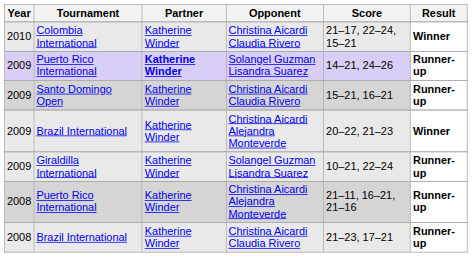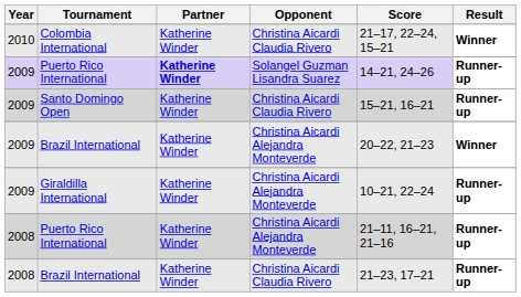Giraldilla International | Opponent: Solangel Guzman Lisandra Suarez -> Christina Aicardi Alejandra Monteverde
